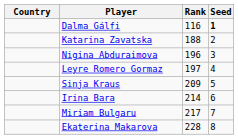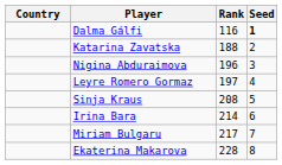Sinja Kraus | Rank: 209 -> 208
